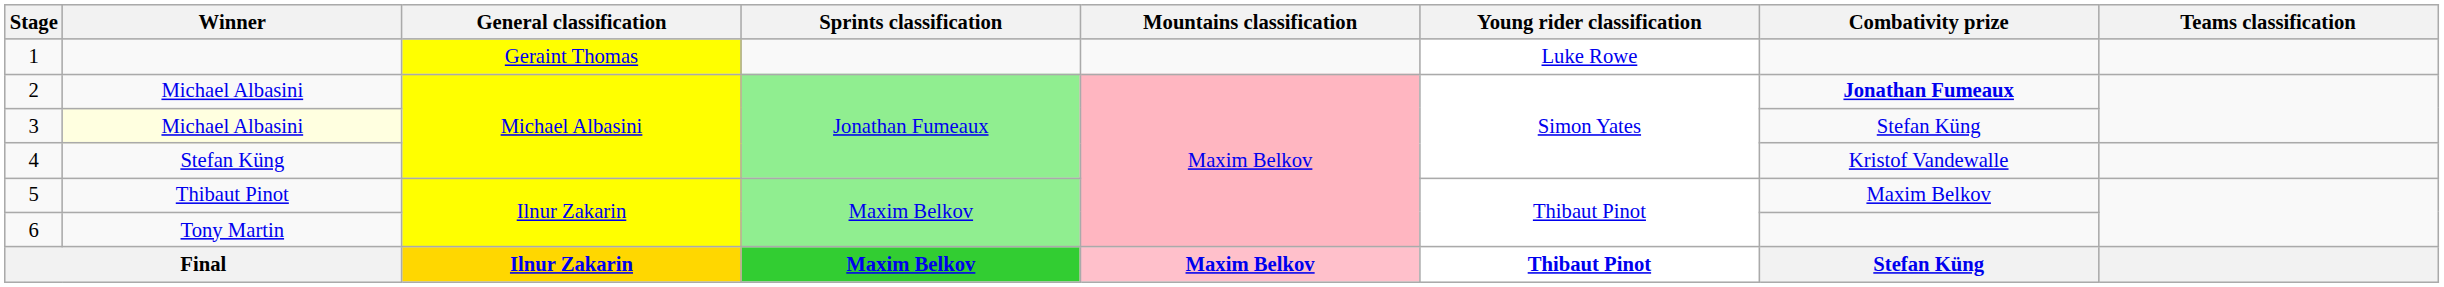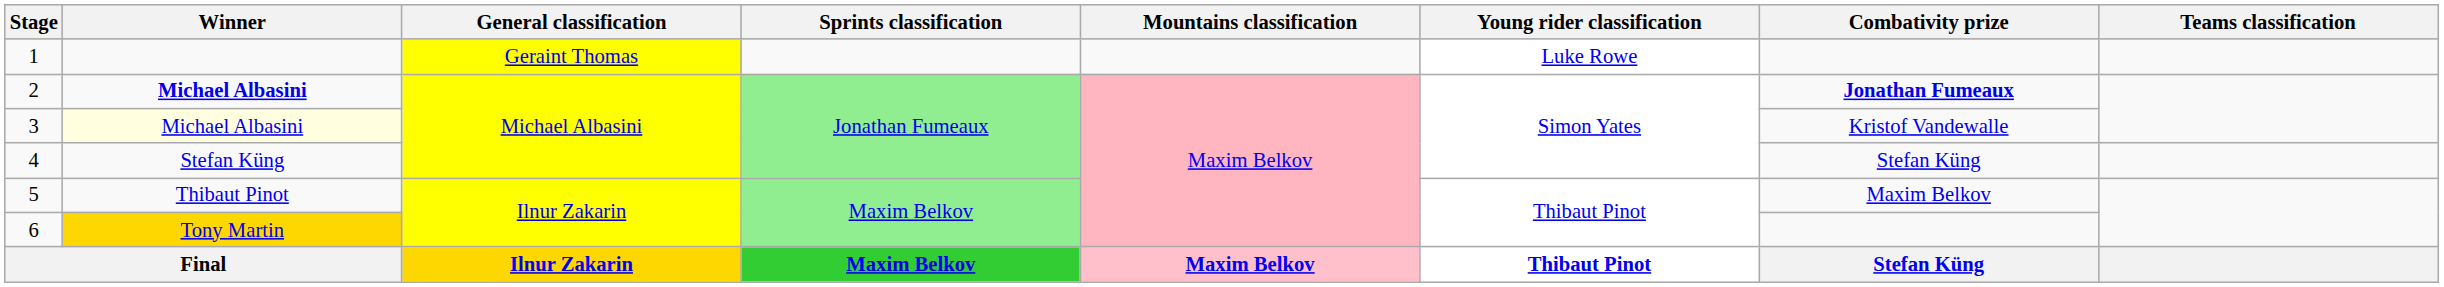2 | Winner: normal -> bold
3 | Combativity prize: Stefan Küng -> Kristof Vandewalle
4 | Combativity prize: Kristof Vandewalle -> Stefan Küng
6 | Winner: no background -> gold background
